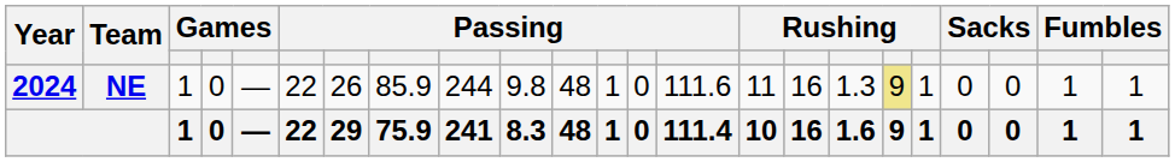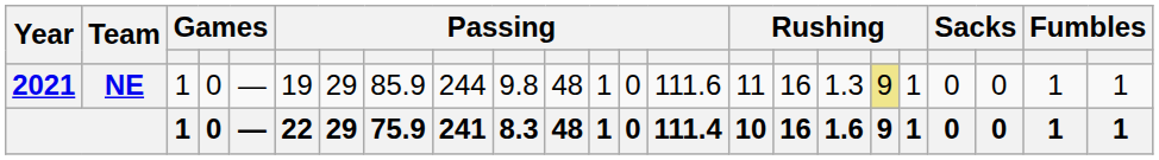NE | Year: 2024 -> 2021
NE | column 6: 22 -> 19
NE | column 7: 26 -> 29
